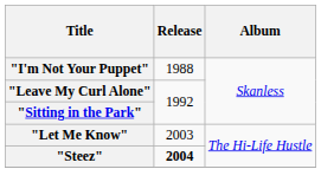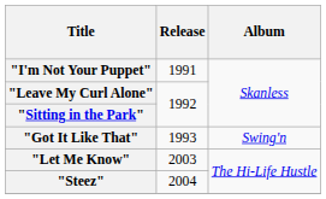"I'm Not Your Puppet" | Release: 1988 -> 1991
+ row: "Got It Like That" | 1993 | Swing'n
"Steez" | Release: bold -> normal
